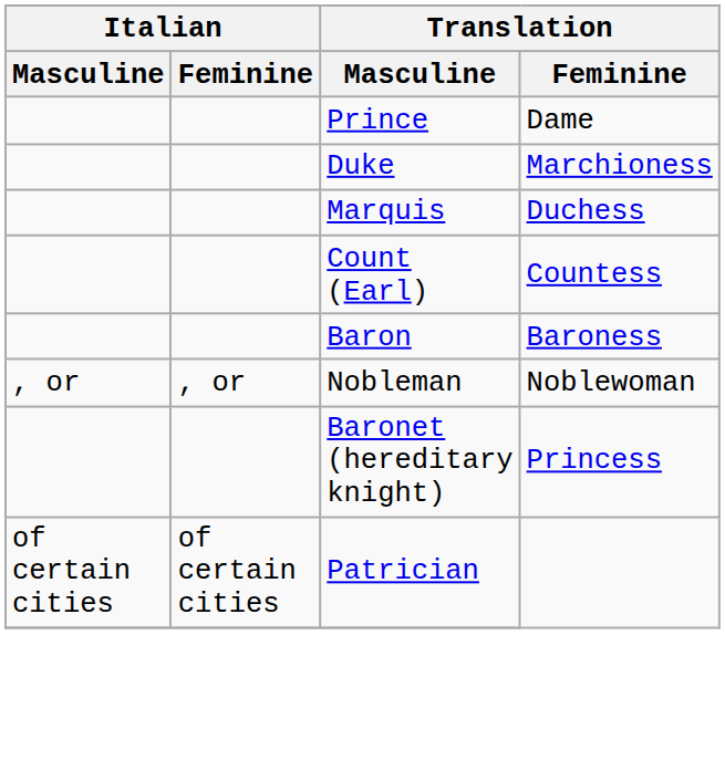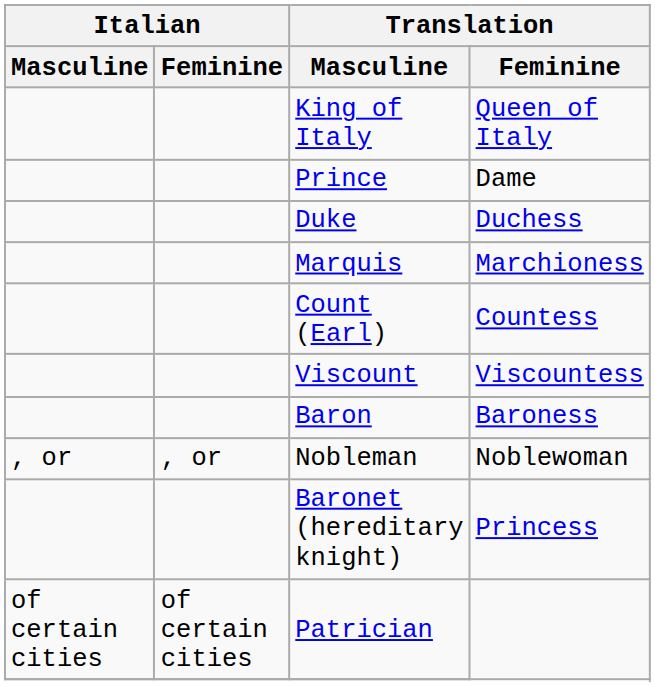+ row: King of Italy | Queen of Italy
Duke | Translation / Feminine: Marchioness -> Duchess
Marquis | Translation / Feminine: Duchess -> Marchioness
+ row: Viscount | Viscountess
